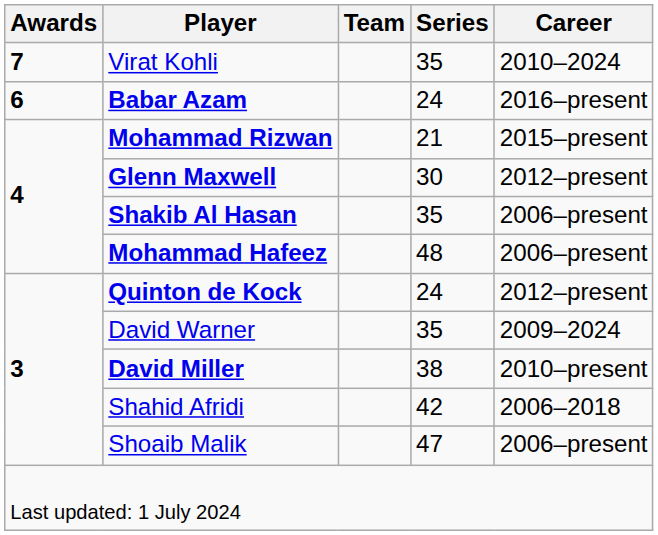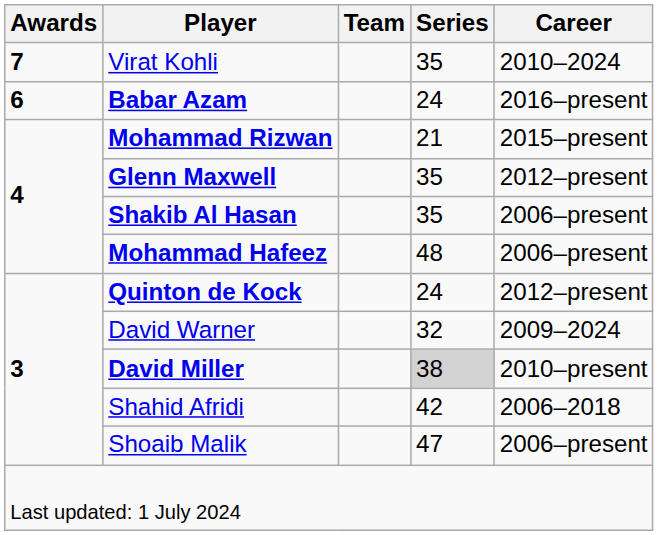Glenn Maxwell | Series: 30 -> 35
David Warner | Series: 35 -> 32
David Miller | Series: no background -> lightgrey background
